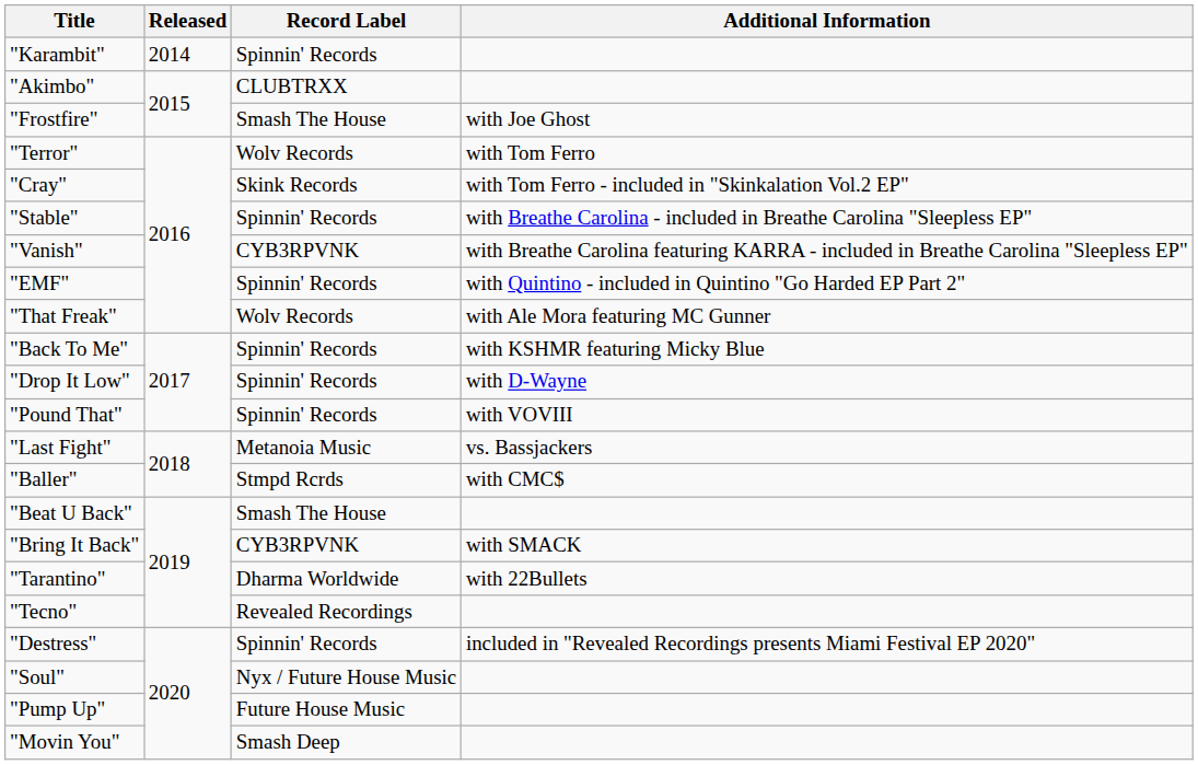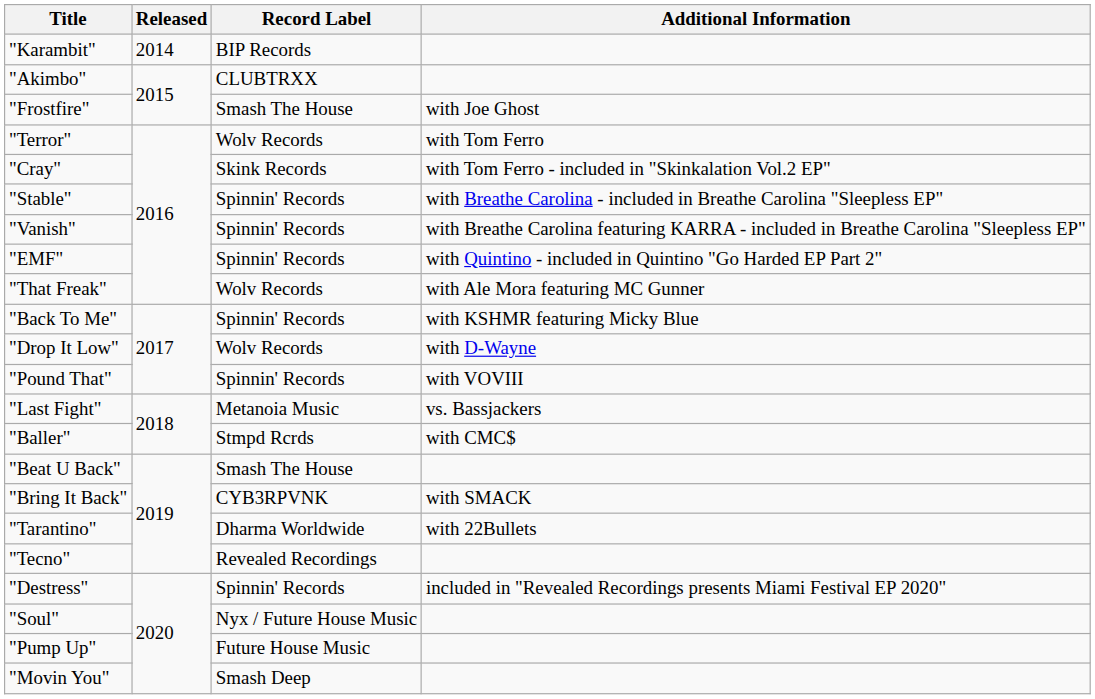"Karambit" | Record Label: Spinnin' Records -> BIP Records
"Vanish" | Record Label: CYB3RPVNK -> Spinnin' Records
"Drop It Low" | Record Label: Spinnin' Records -> Wolv Records
